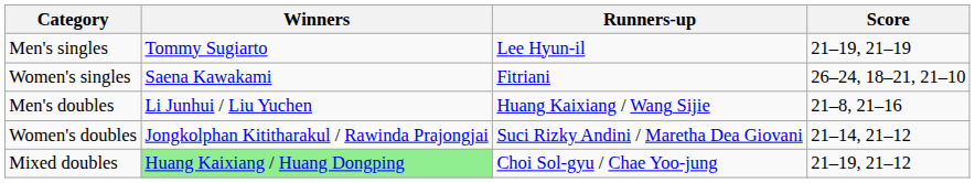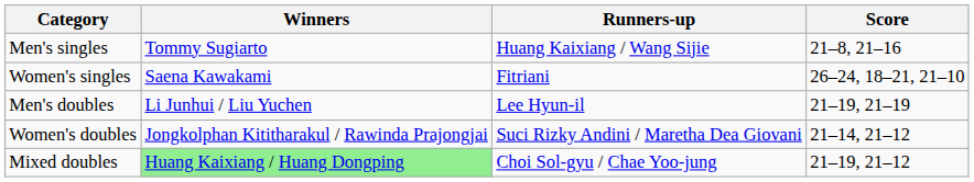Men's singles | Runners-up: Lee Hyun-il -> Huang Kaixiang / Wang Sijie
Men's singles | Score: 21–19, 21–19 -> 21–8, 21–16
Men's doubles | Runners-up: Huang Kaixiang / Wang Sijie -> Lee Hyun-il
Men's doubles | Score: 21–8, 21–16 -> 21–19, 21–19
